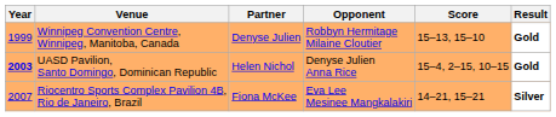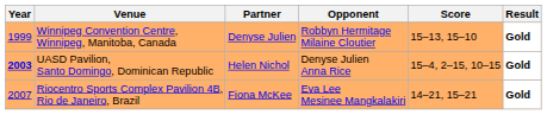Riocentro Sports Complex Pavilion 4B, Rio de Janeiro, Brazil | Result: Silver -> Gold
